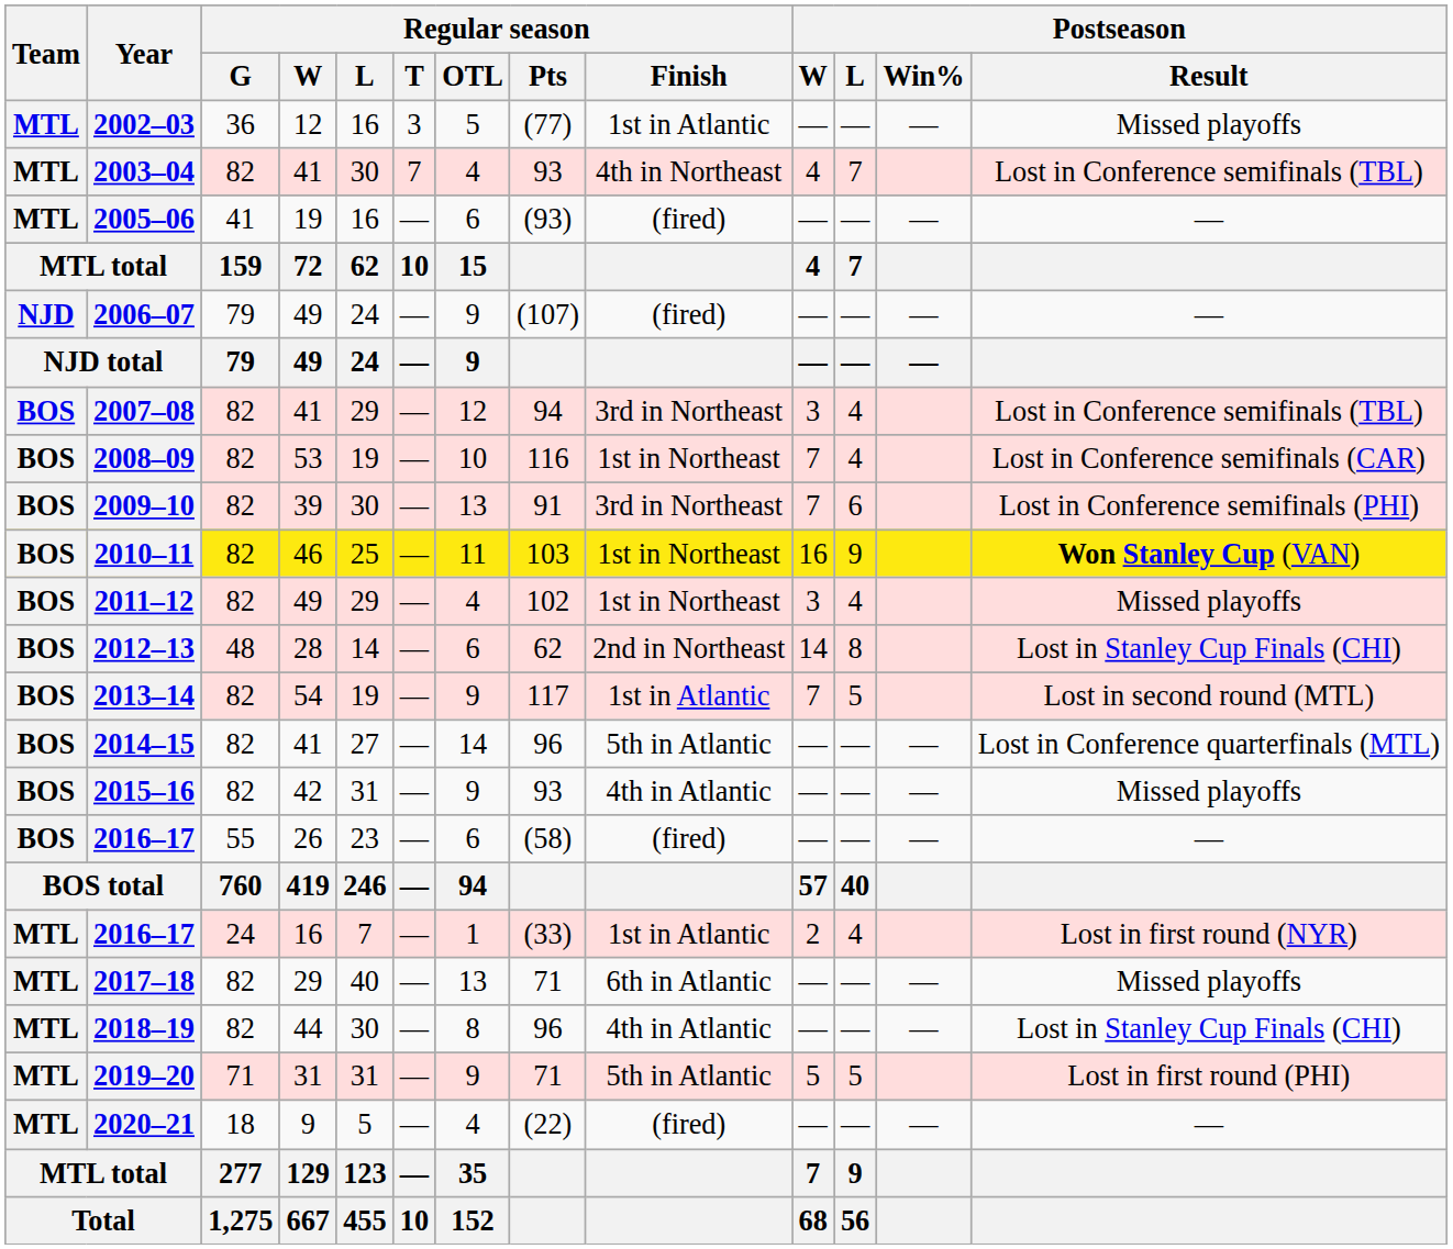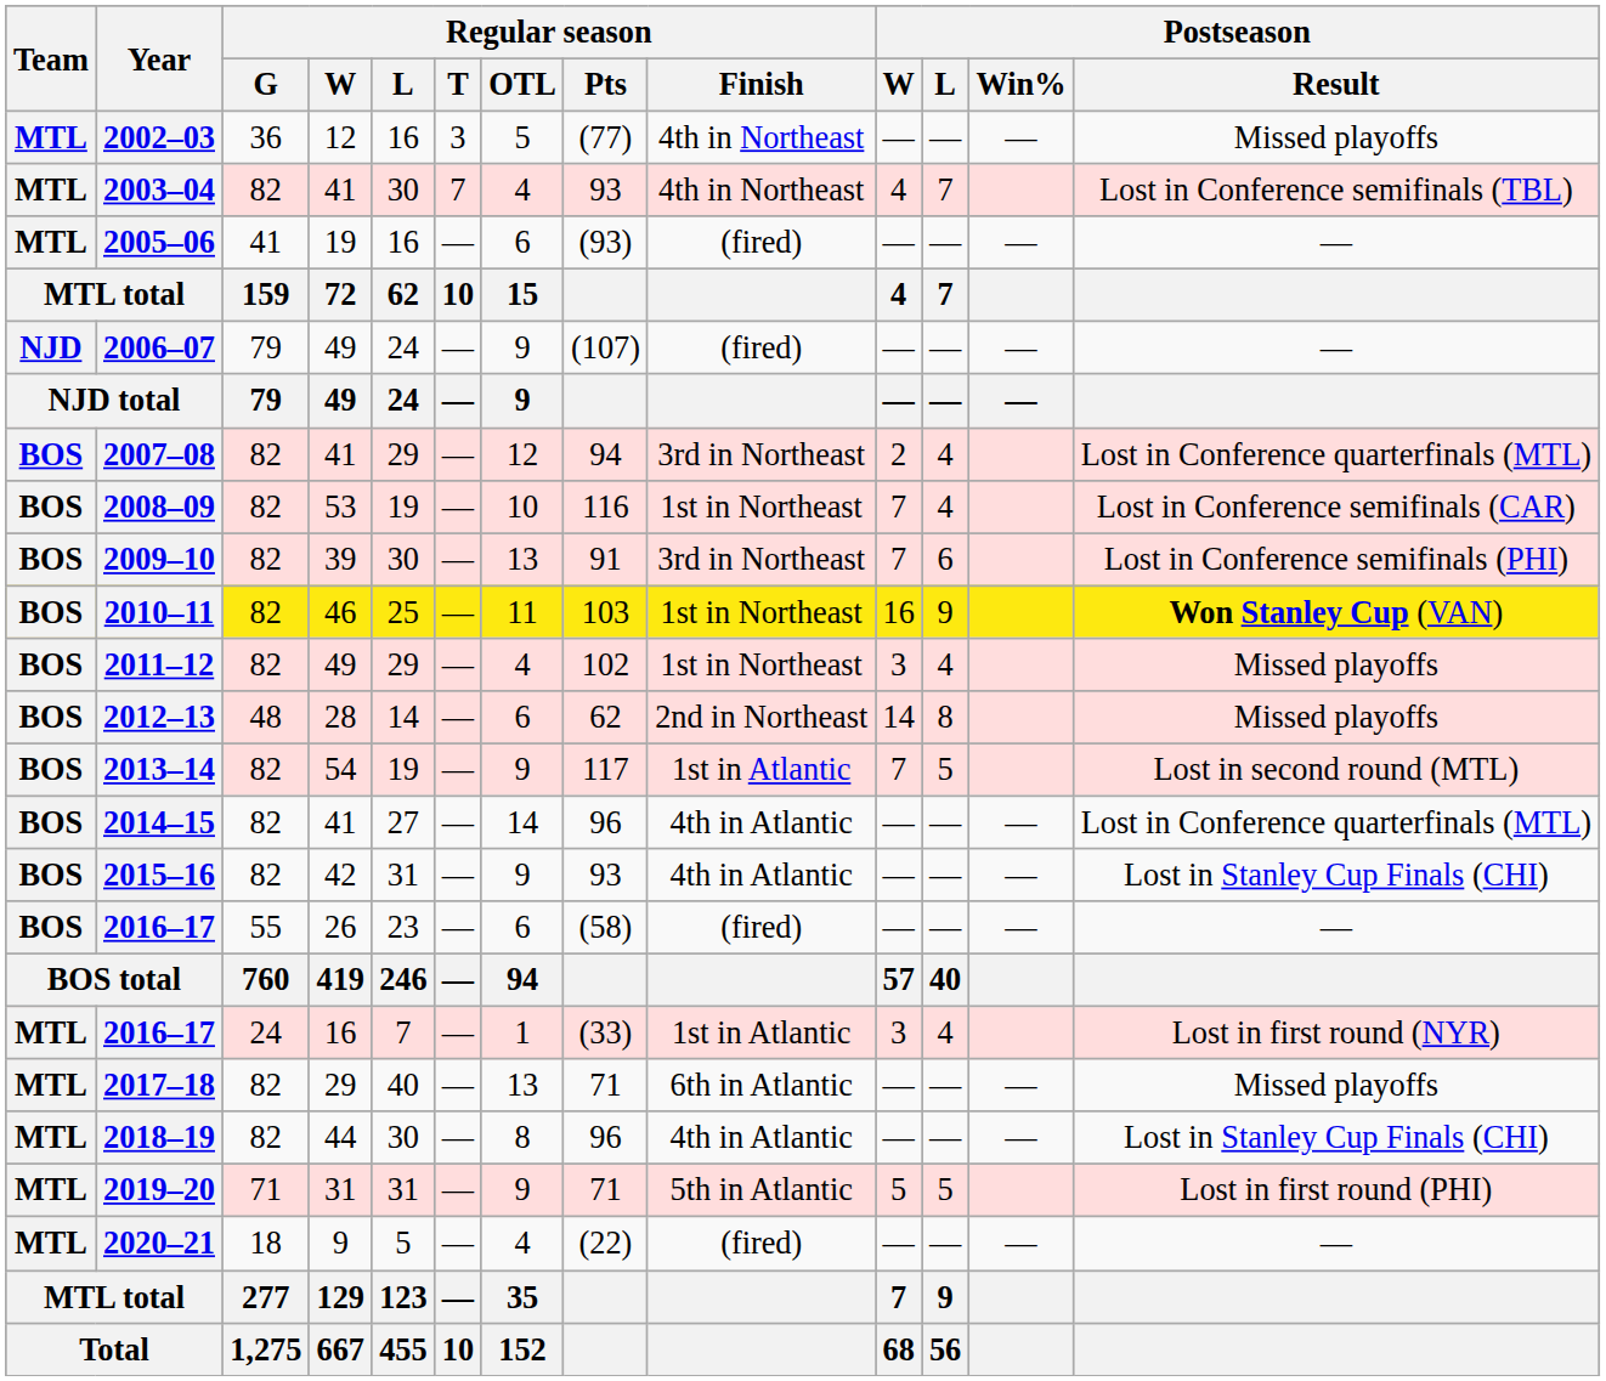2002–03 | Regular season / Finish: 1st in Atlantic -> 4th in Northeast
2007–08 | Postseason / W: 3 -> 2
2007–08 | Postseason / Result: Lost in Conference semifinals (TBL) -> Lost in Conference quarterfinals (MTL)
2012–13 | Postseason / Result: Lost in Stanley Cup Finals (CHI) -> Missed playoffs
2014–15 | Regular season / Finish: 5th in Atlantic -> 4th in Atlantic
2015–16 | Postseason / Result: Missed playoffs -> Lost in Stanley Cup Finals (CHI)
2016–17 / 16 | Postseason / W: 2 -> 3
